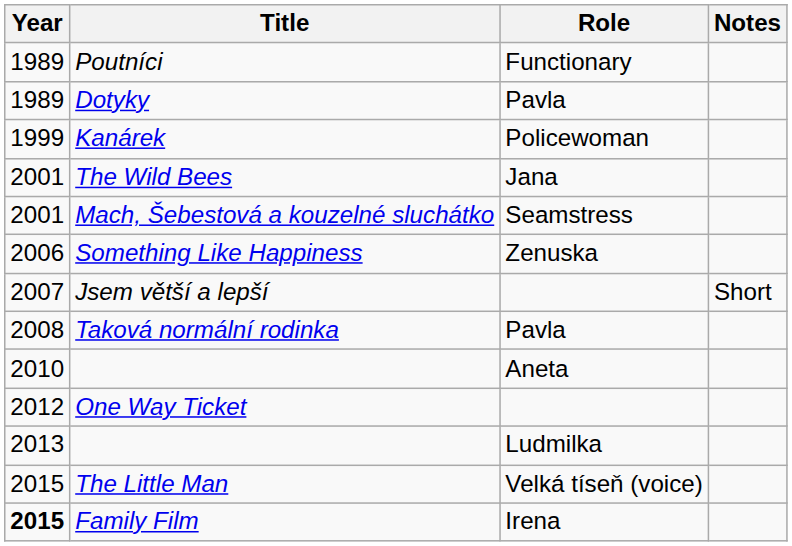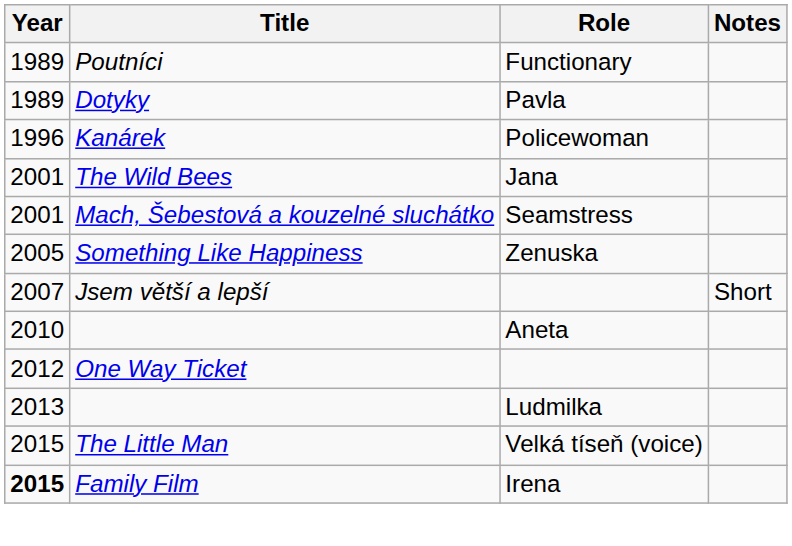Kanárek | Year: 1999 -> 1996
Something Like Happiness | Year: 2006 -> 2005
- row: 2008 | Taková normální rodinka | Pavla
